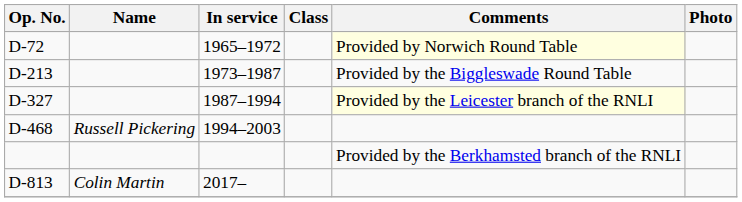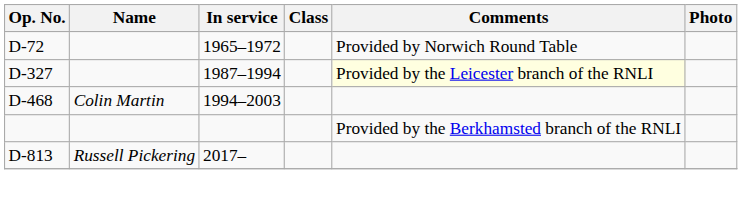D-72 | Comments: lightyellow background -> no background
- row: D-213 | 1973–1987 | Provided by the Biggleswade Round Table
D-468 | Name: Russell Pickering -> Colin Martin
D-813 | Name: Colin Martin -> Russell Pickering
